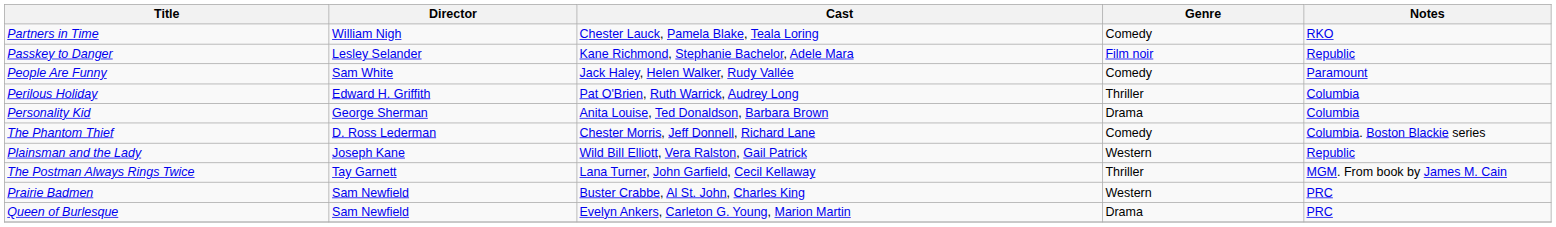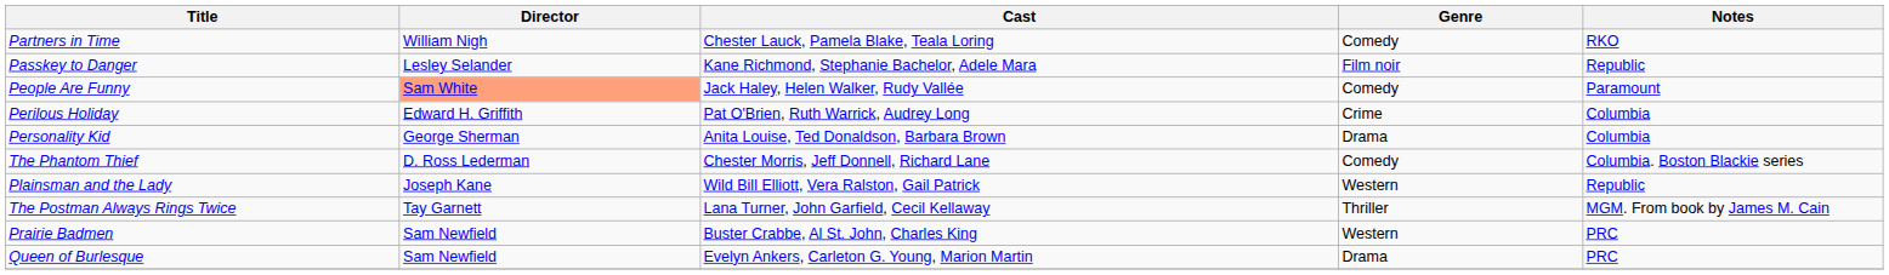People Are Funny | Director: no background -> lightsalmon background
Perilous Holiday | Genre: Thriller -> Crime
